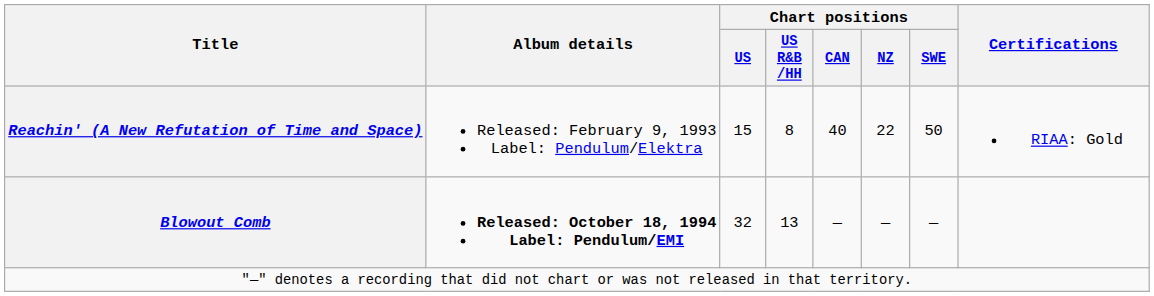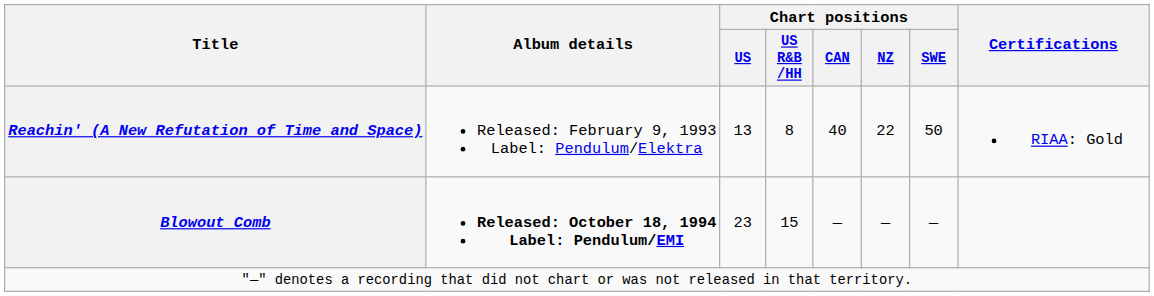Reachin' (A New Refutation of Time and Space) | Chart positions / US: 15 -> 13
Blowout Comb | Chart positions / US: 32 -> 23
Blowout Comb | Chart positions / US R&B /HH: 13 -> 15
